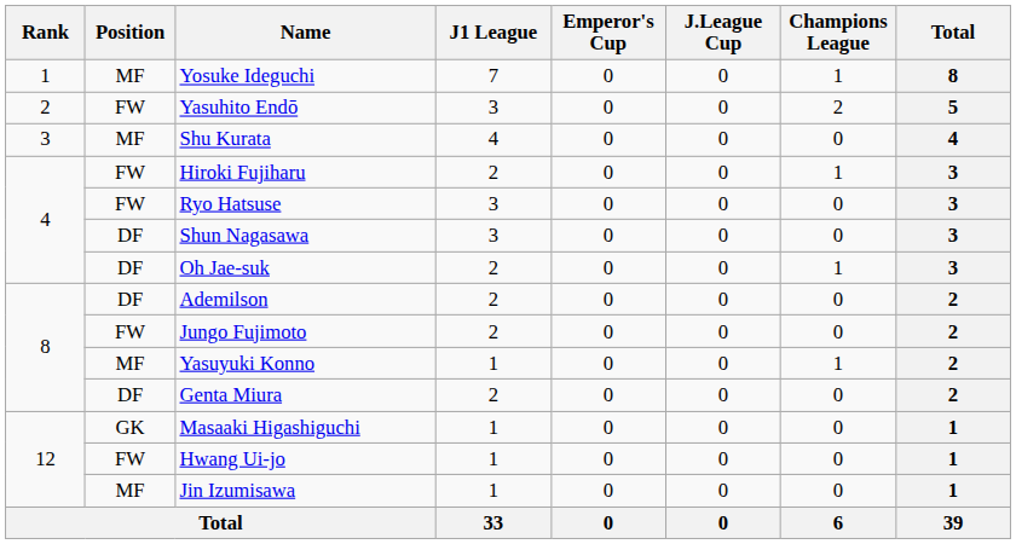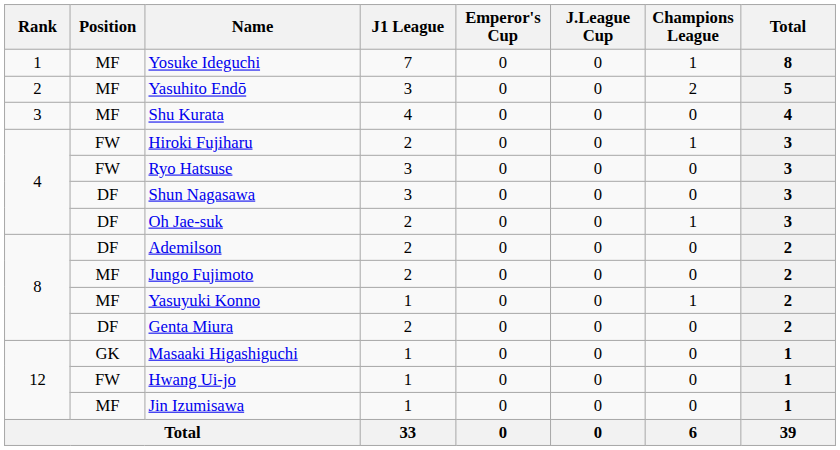Yasuhito Endō | Position: FW -> MF
Jungo Fujimoto | Position: FW -> MF
